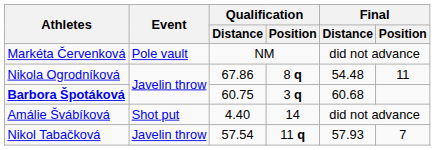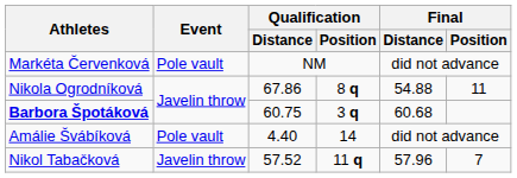Nikola Ogrodníková | Final / Distance: 54.48 -> 54.88
Amálie Švábíková | Event: Shot put -> Pole vault
Nikol Tabačková | Qualification / Distance: 57.54 -> 57.52
Nikol Tabačková | Final / Distance: 57.93 -> 57.96
